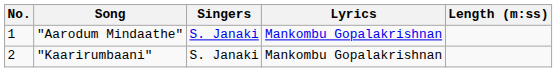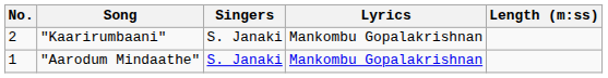rows swapped: "Aarodum Mindaathe" <-> "Kaarirumbaani"
